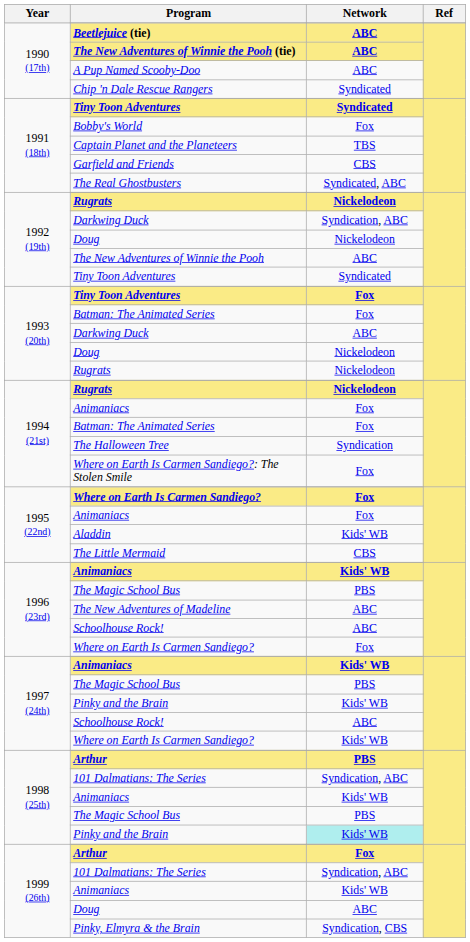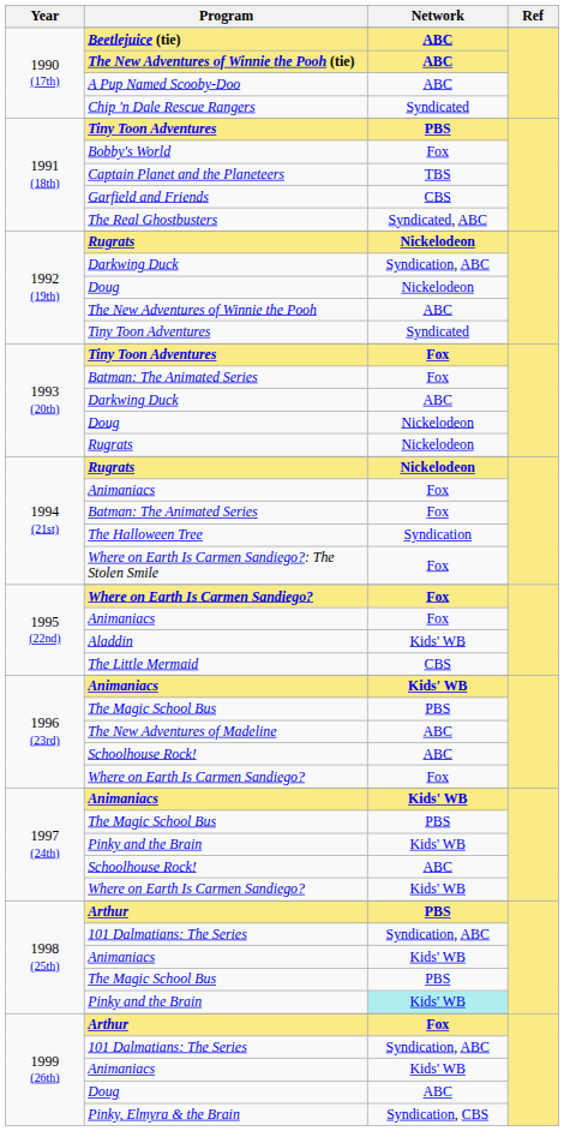1991 (18th) / Tiny Toon Adventures | Network: Syndicated -> PBS
